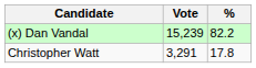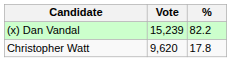Christopher Watt | Vote: 3,291 -> 9,620
